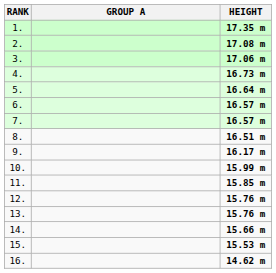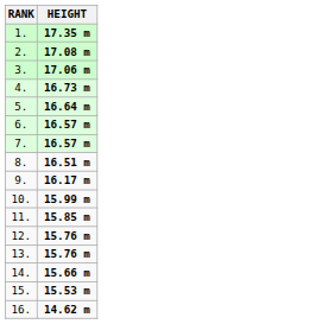- column: GROUP A
